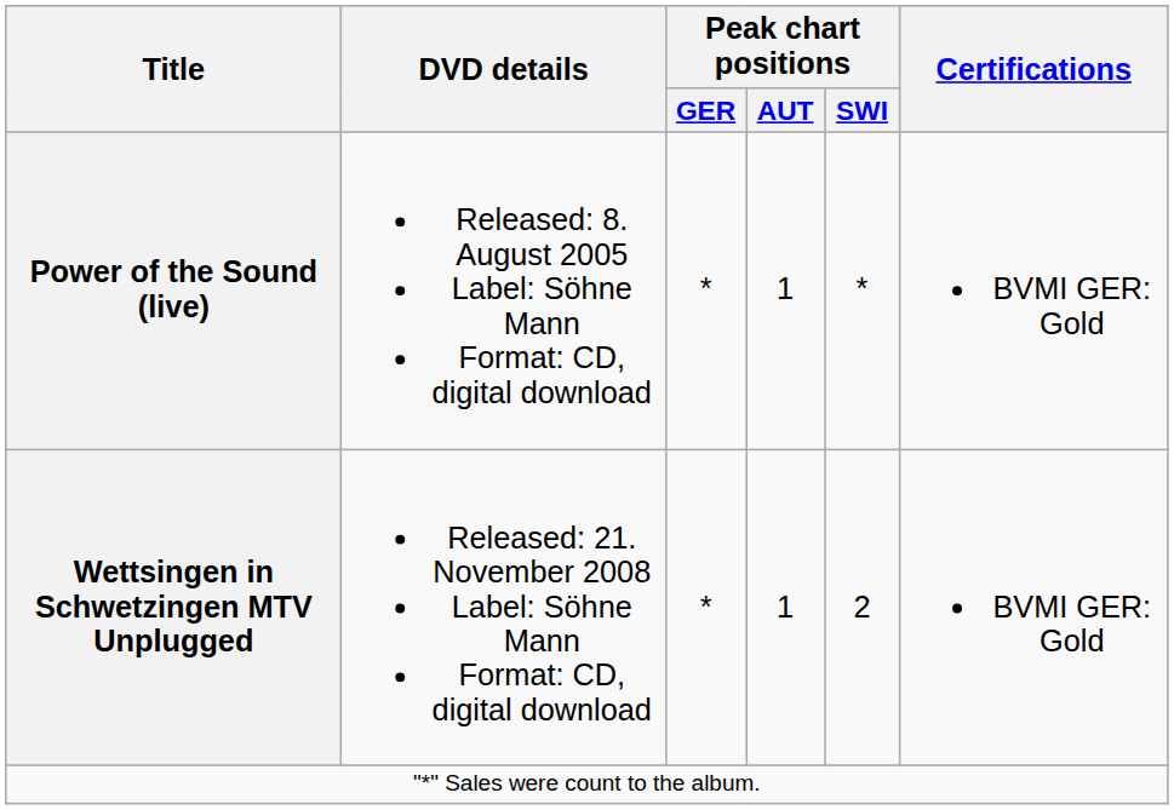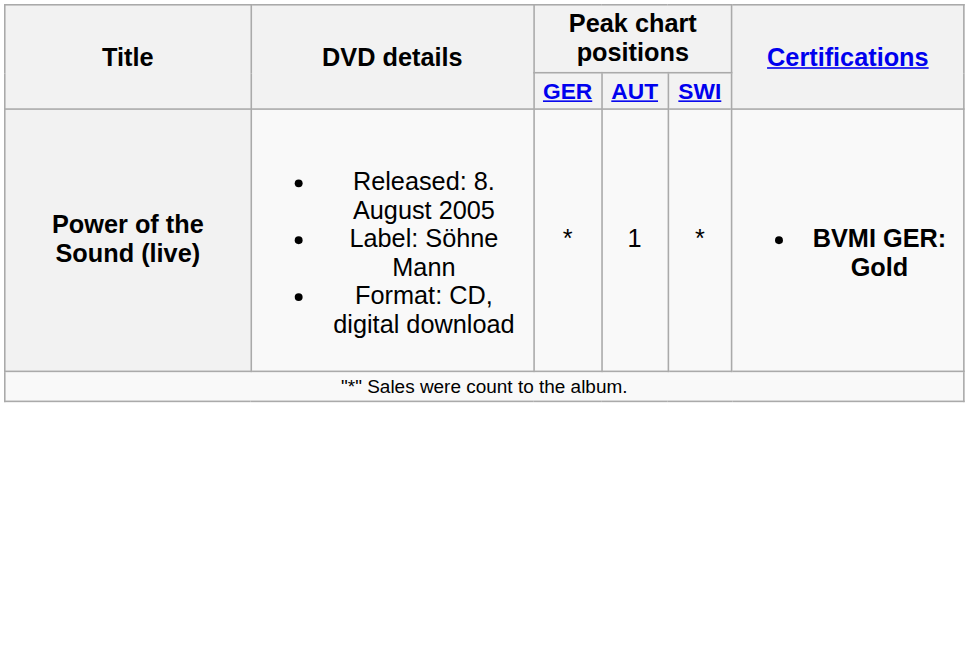Power of the Sound (live) | Certifications: normal -> bold
- row: Wettsingen in Schwetzingen MTV Unplugged | Released: 21. November 2008 Label: Söhne Mann Format: CD, digital download | * | 1 | 2 | BVMI GER: Gold
